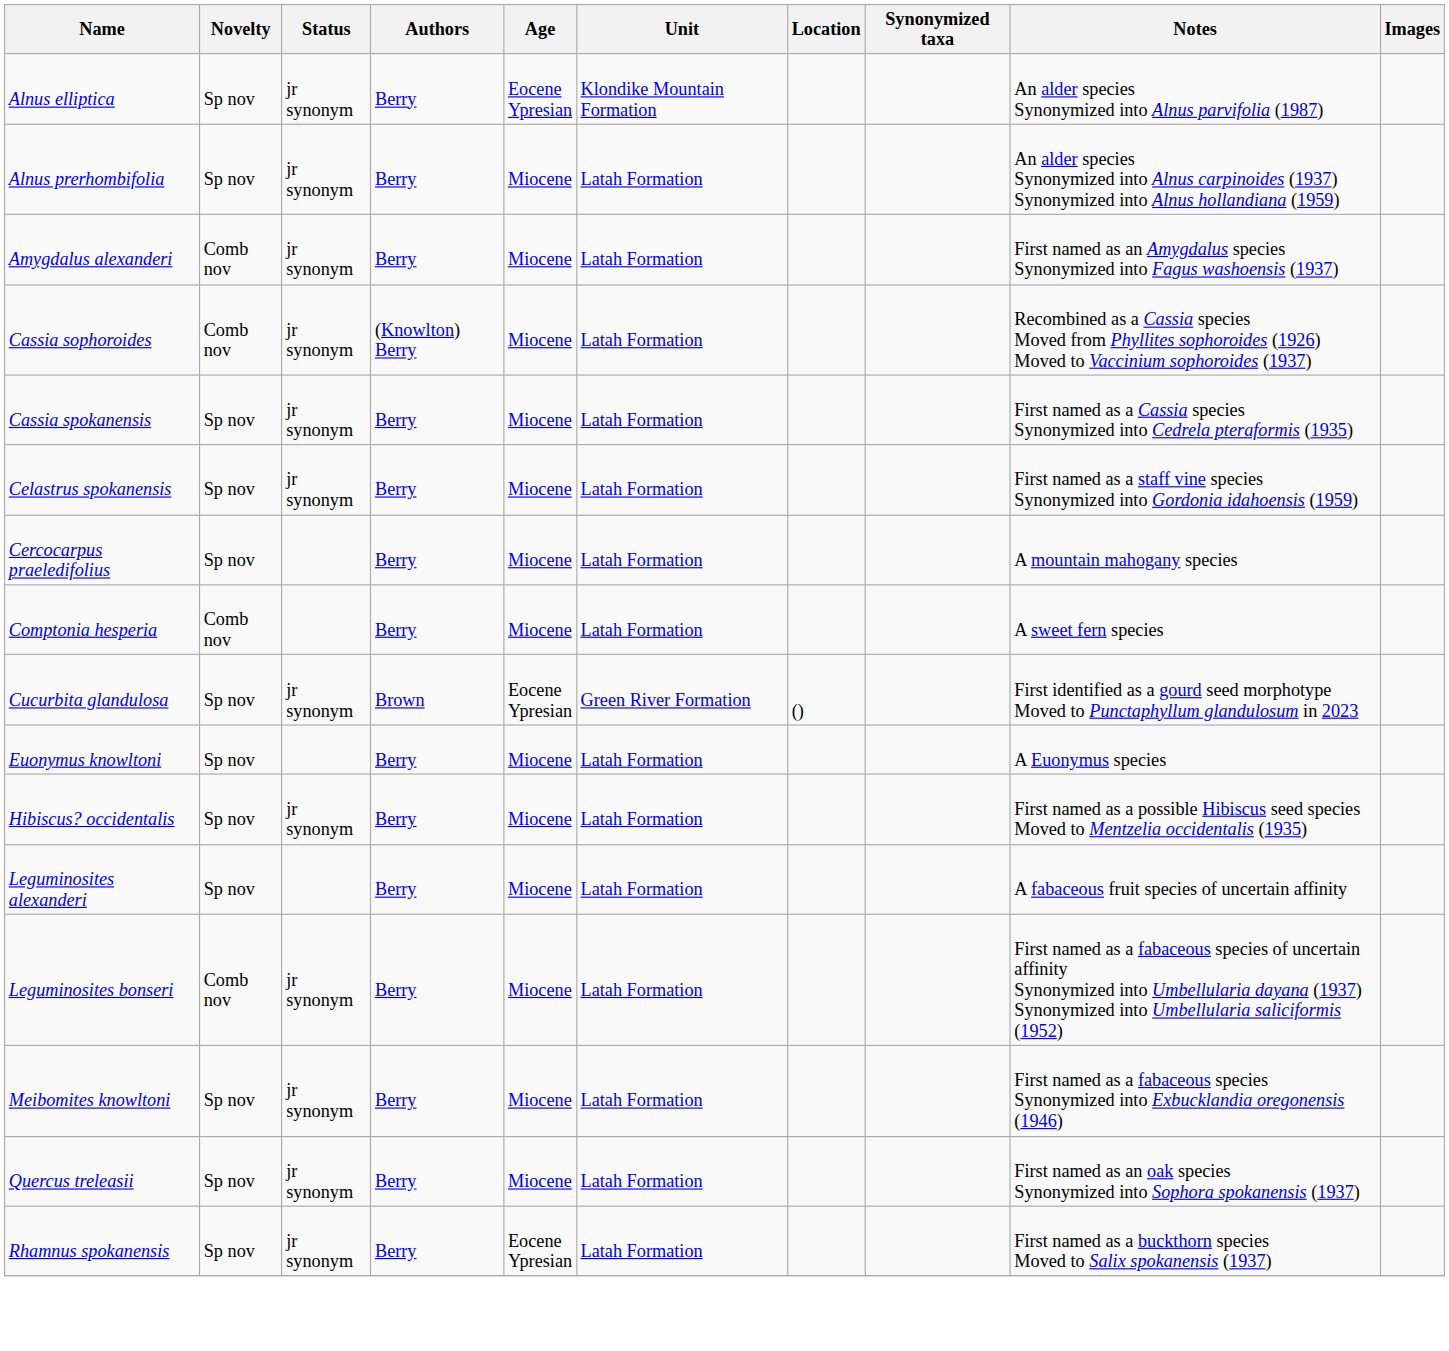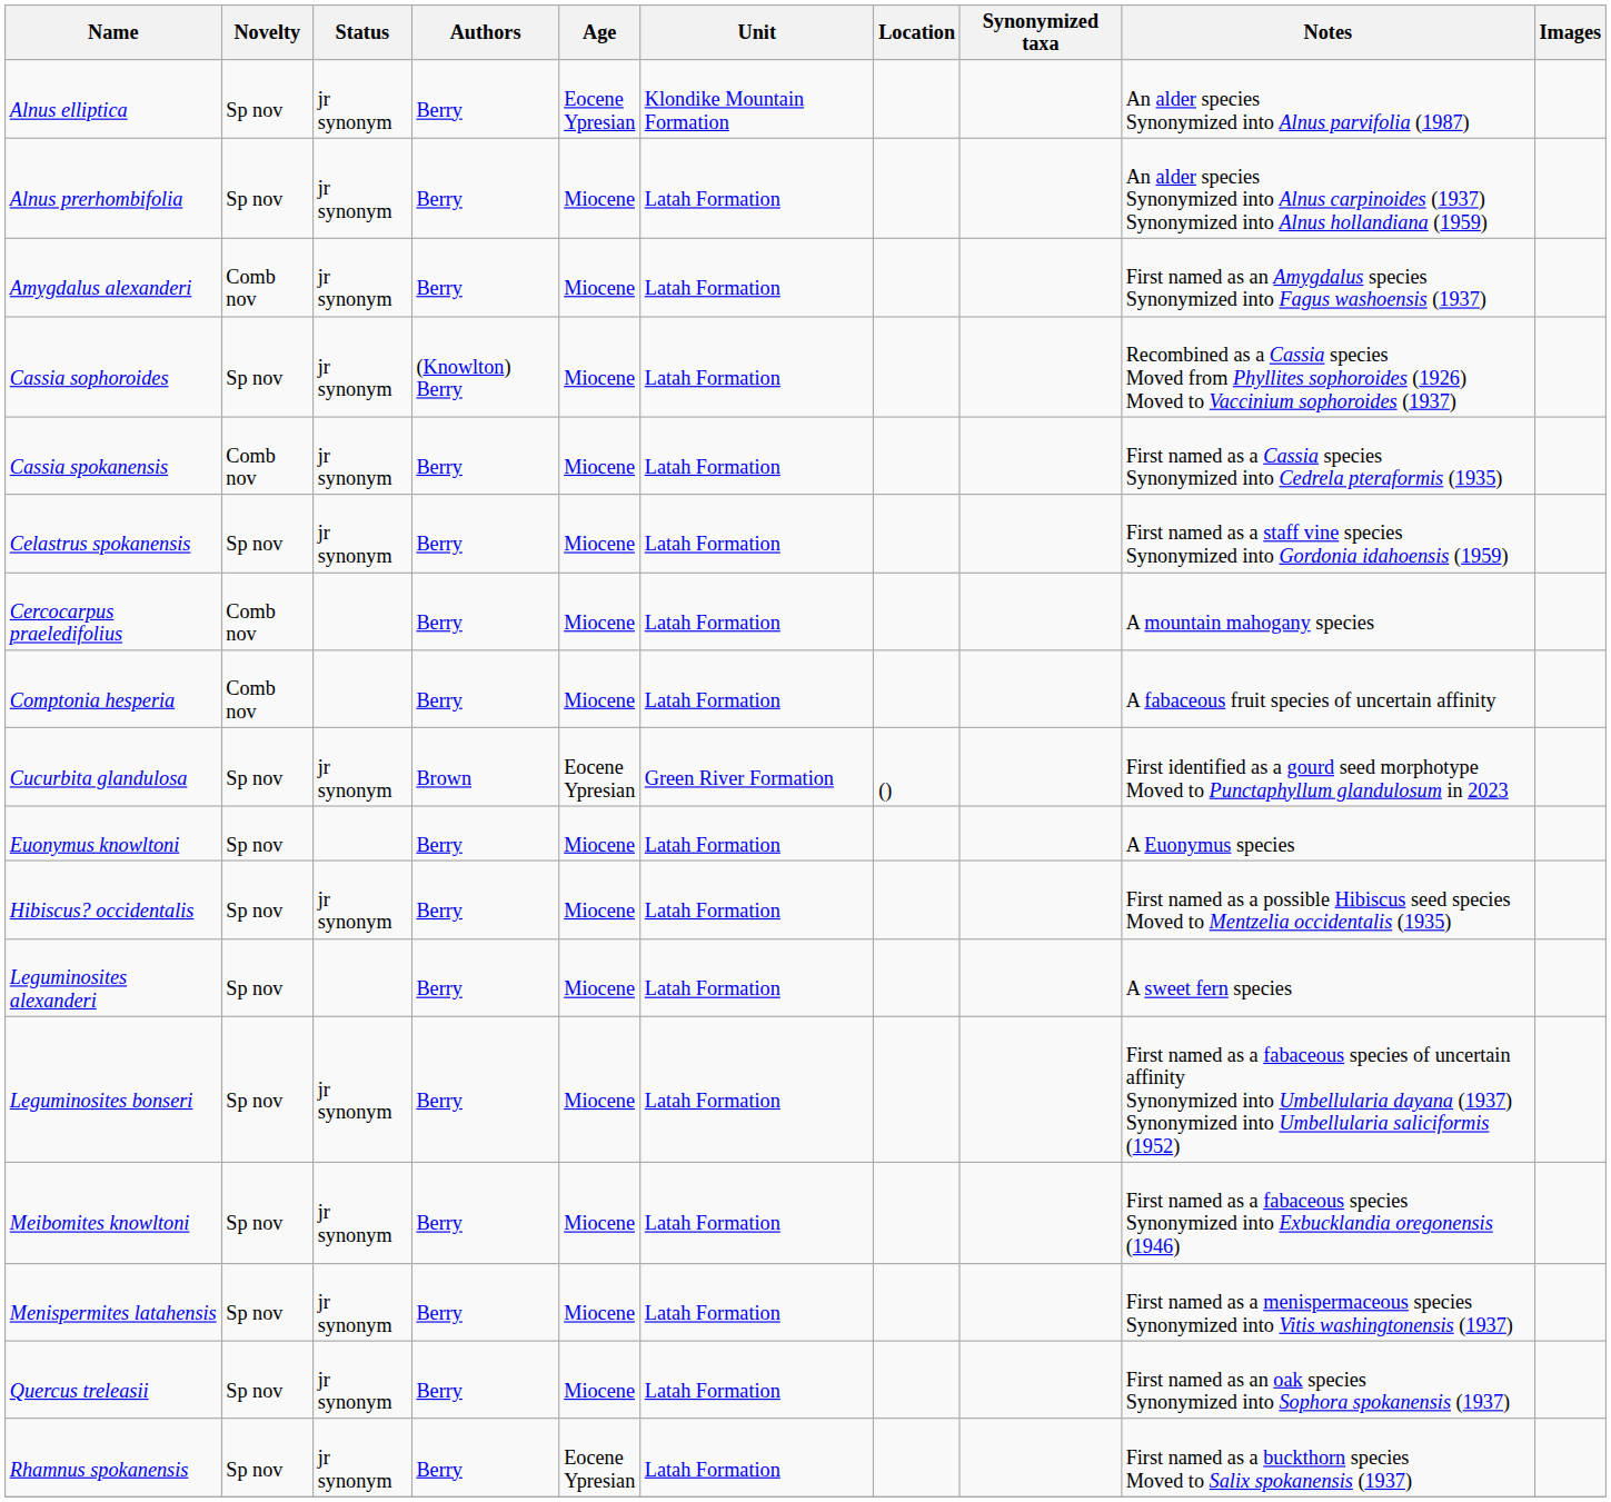Cassia sophoroides | Novelty: Comb nov -> Sp nov
Cassia spokanensis | Novelty: Sp nov -> Comb nov
Cercocarpus praeledifolius | Novelty: Sp nov -> Comb nov
Comptonia hesperia | Notes: A sweet fern species -> A fabaceous fruit species of uncertain affinity
Leguminosites alexanderi | Notes: A fabaceous fruit species of uncertain affinity -> A sweet fern species
Leguminosites bonseri | Novelty: Comb nov -> Sp nov
+ row: Menispermites latahensis | Sp nov | jr synonym | Berry | Miocene | Latah Formation | First named as a menispermaceous species Synonymized into Vitis washingtonensis (1937)
